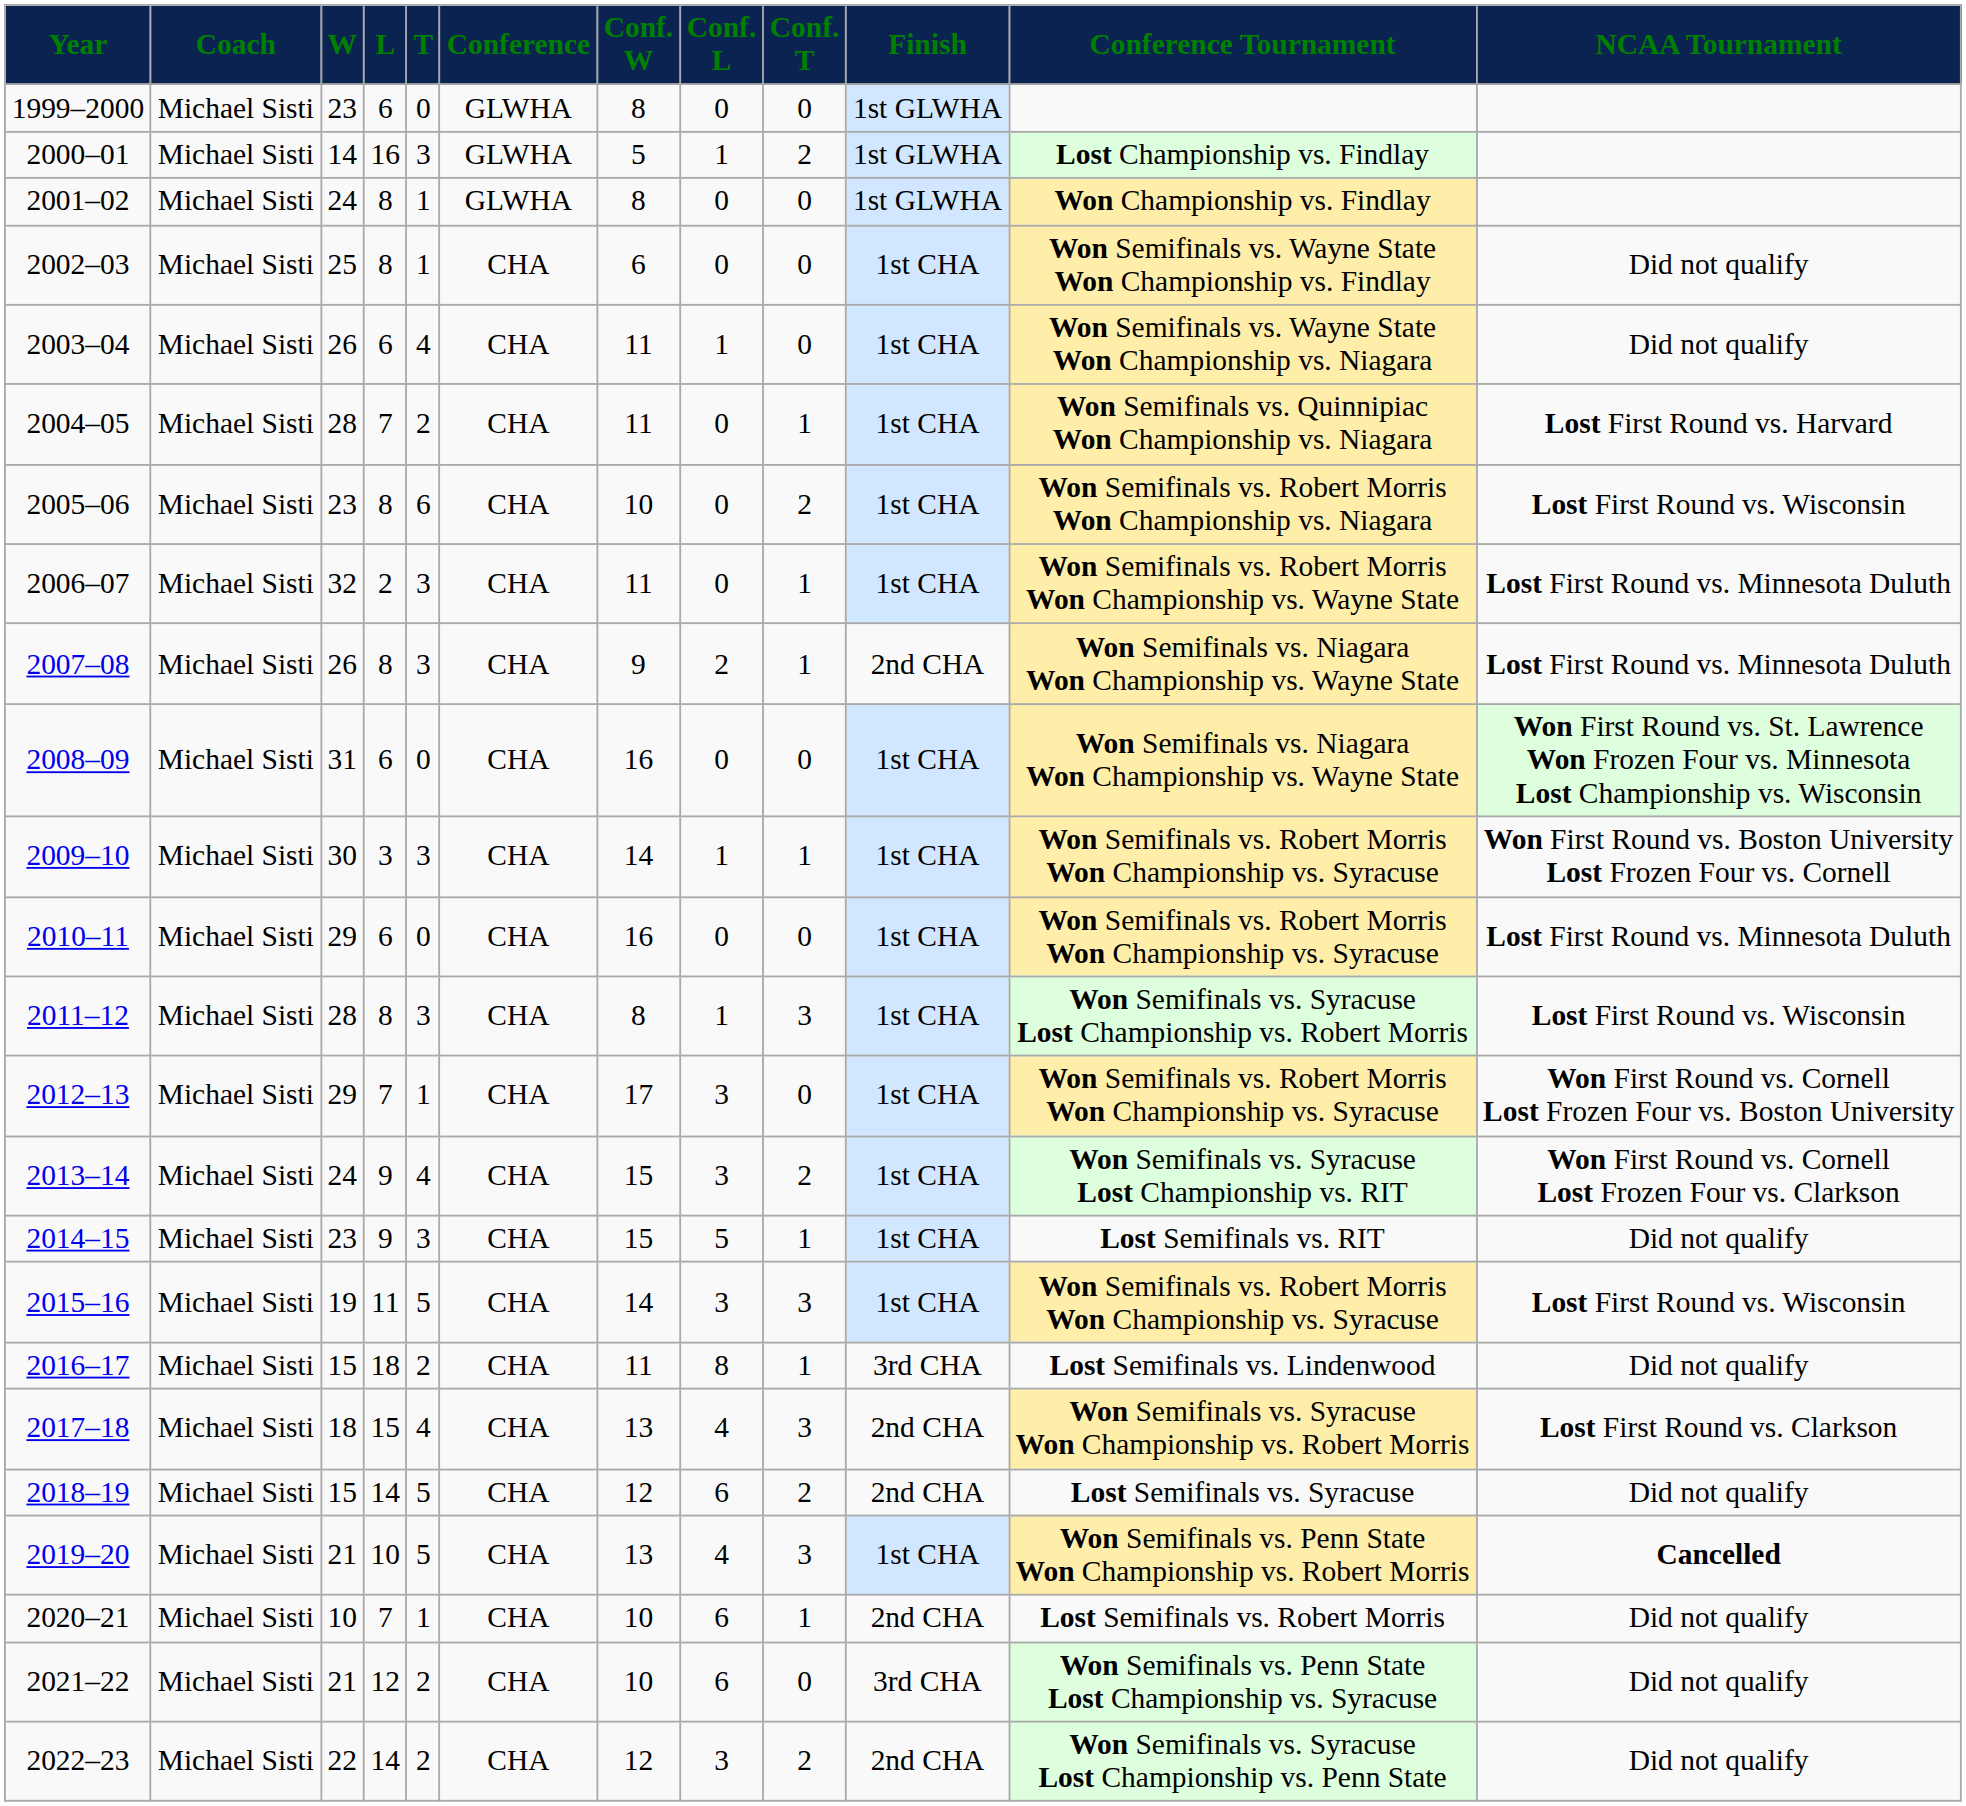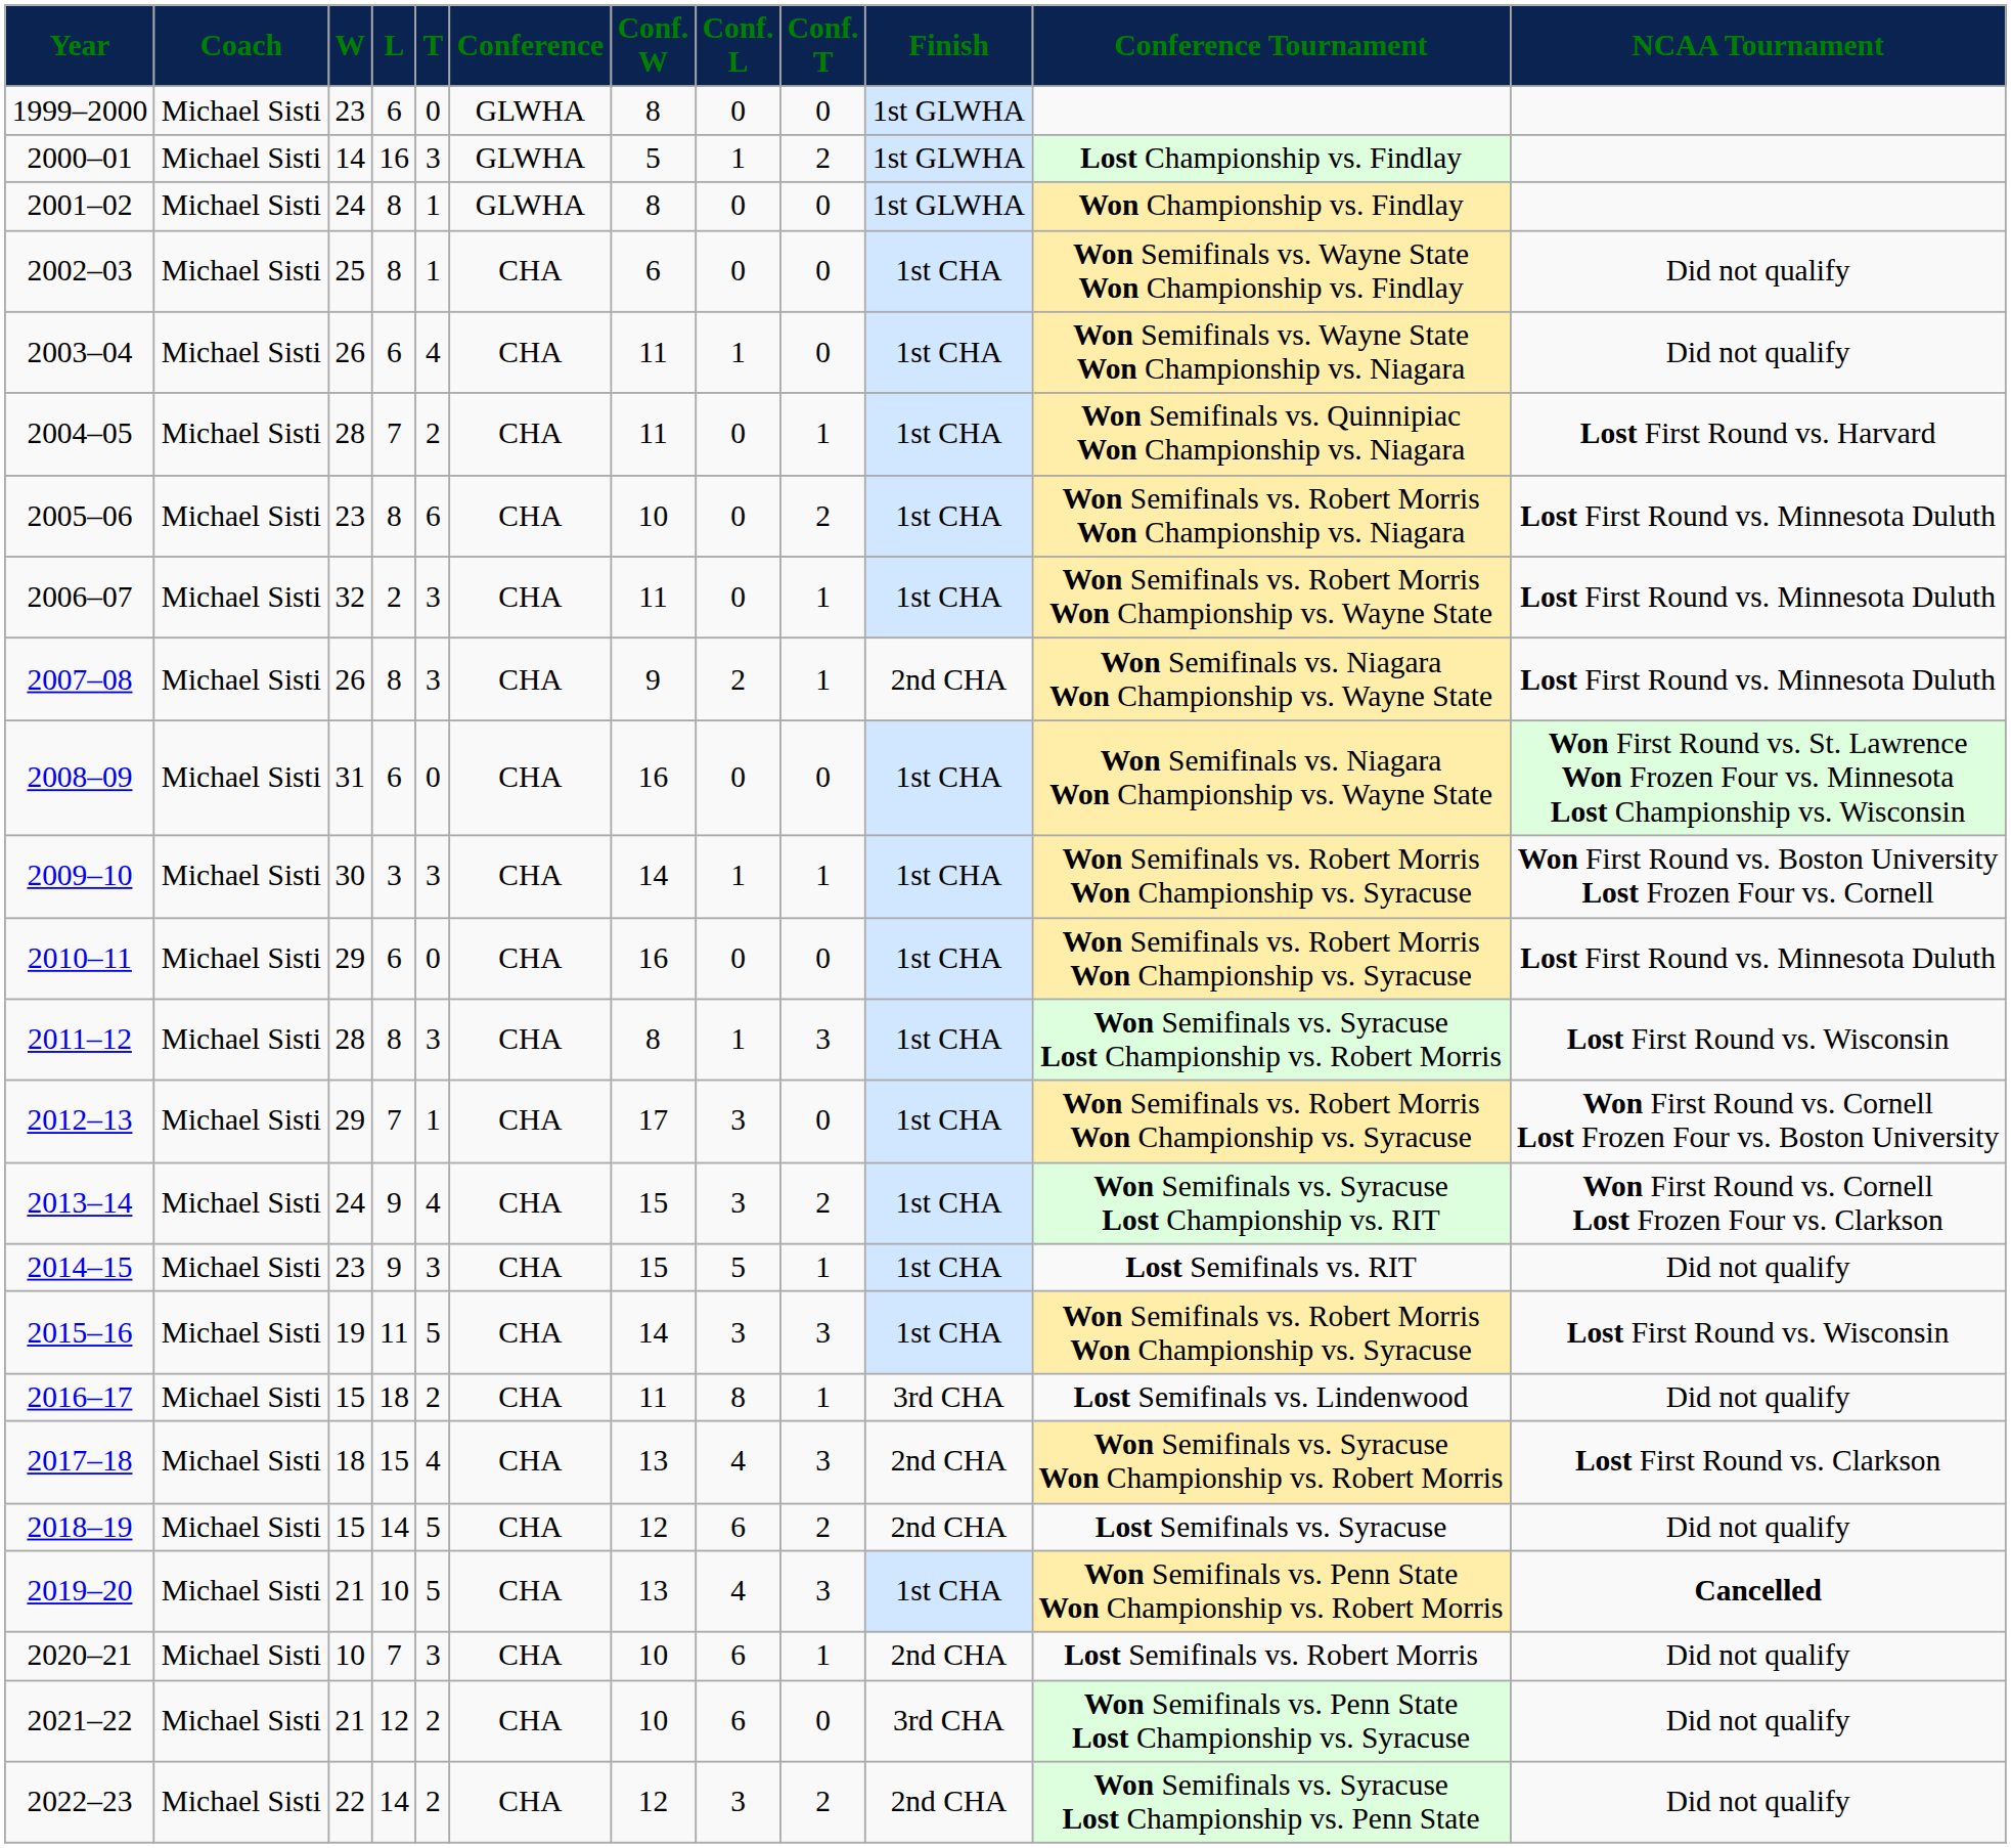2005–06 | NCAA Tournament: Lost First Round vs. Wisconsin -> Lost First Round vs. Minnesota Duluth
2020–21 | T: 1 -> 3
